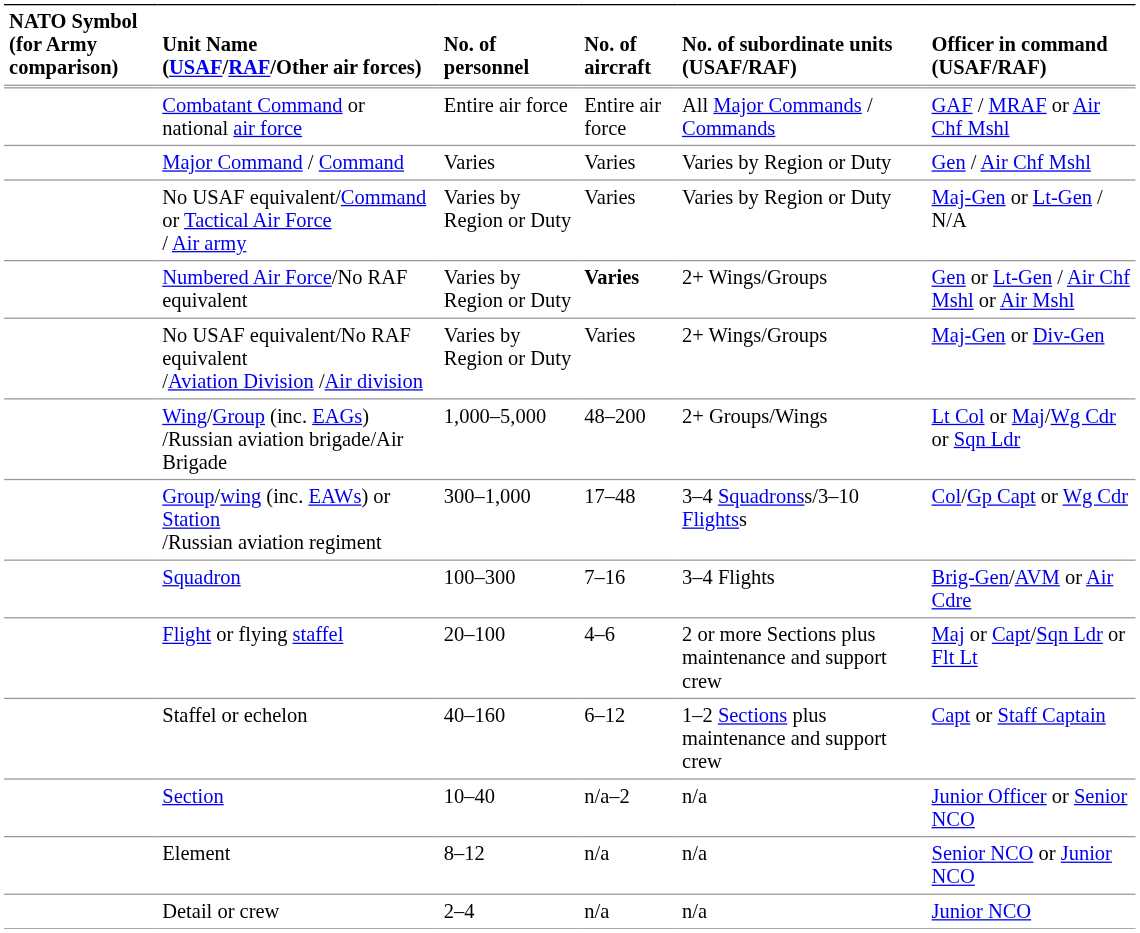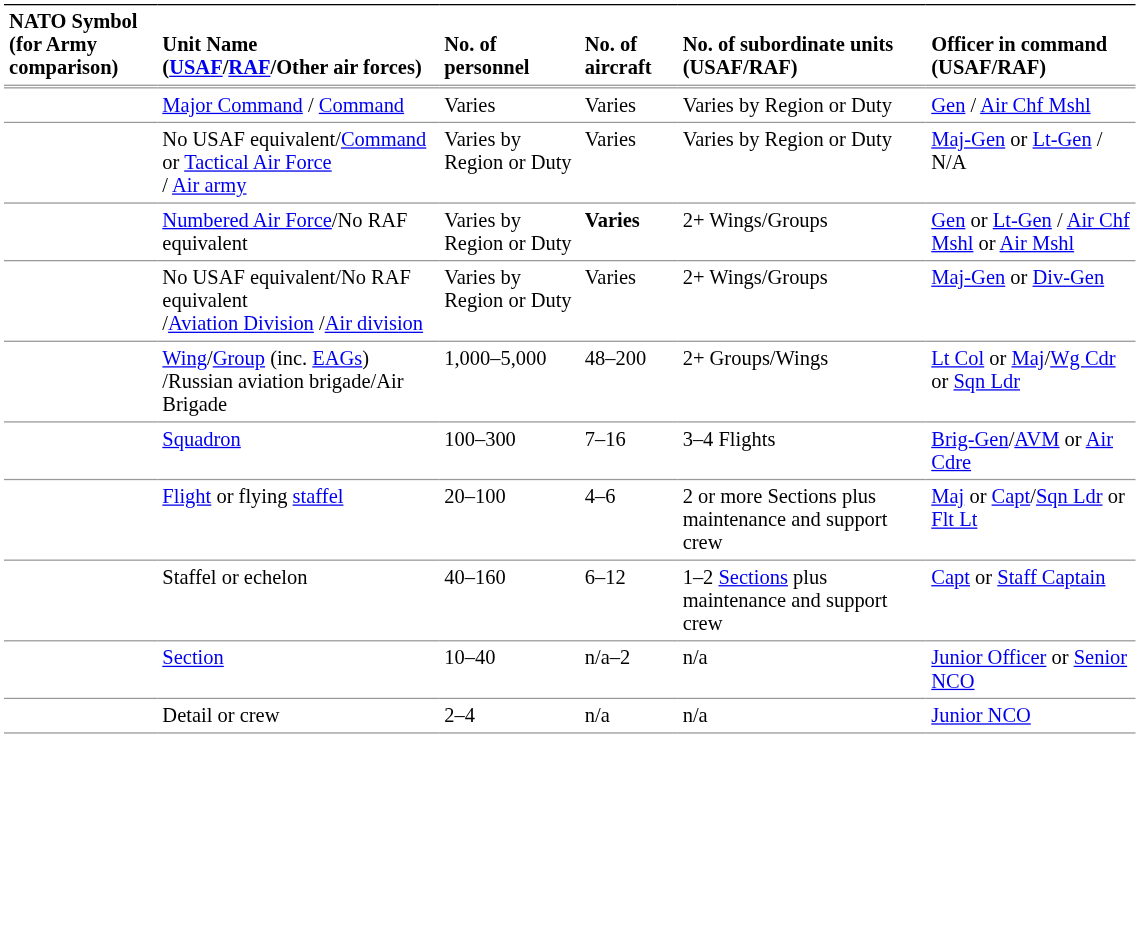- row: Combatant Command or national air force | Entire air force | Entire air force | All Major Commands / Commands | GAF / MRAF or Air Chf Mshl
- row: Group/wing (inc. EAWs) or Station /Russian aviation regiment | 300–1,000 | 17–48 | 3–4 Squadronss/3–10 Flightss | Col/Gp Capt or Wg Cdr
- row: Element | 8–12 | n/a | n/a | Senior NCO or Junior NCO
